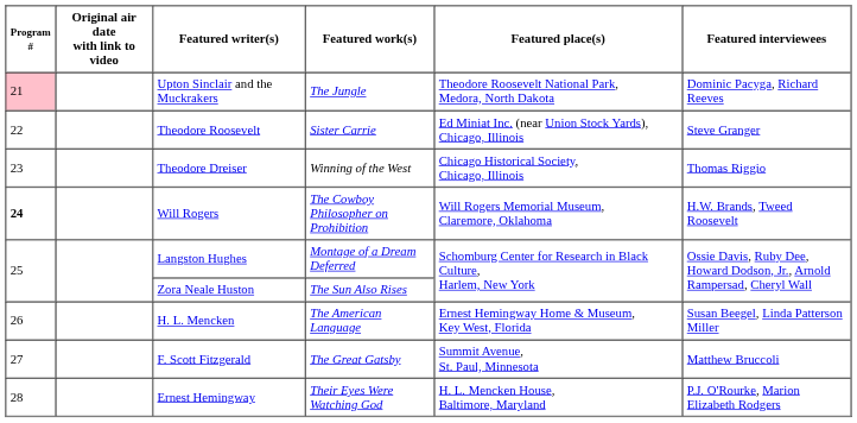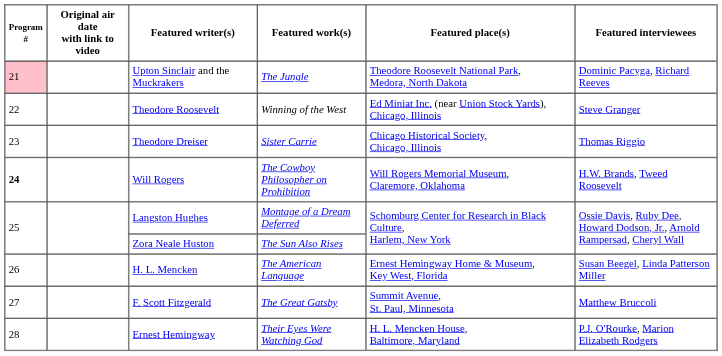Theodore Roosevelt | Featured work(s): Sister Carrie -> Winning of the West
Theodore Dreiser | Featured work(s): Winning of the West -> Sister Carrie
